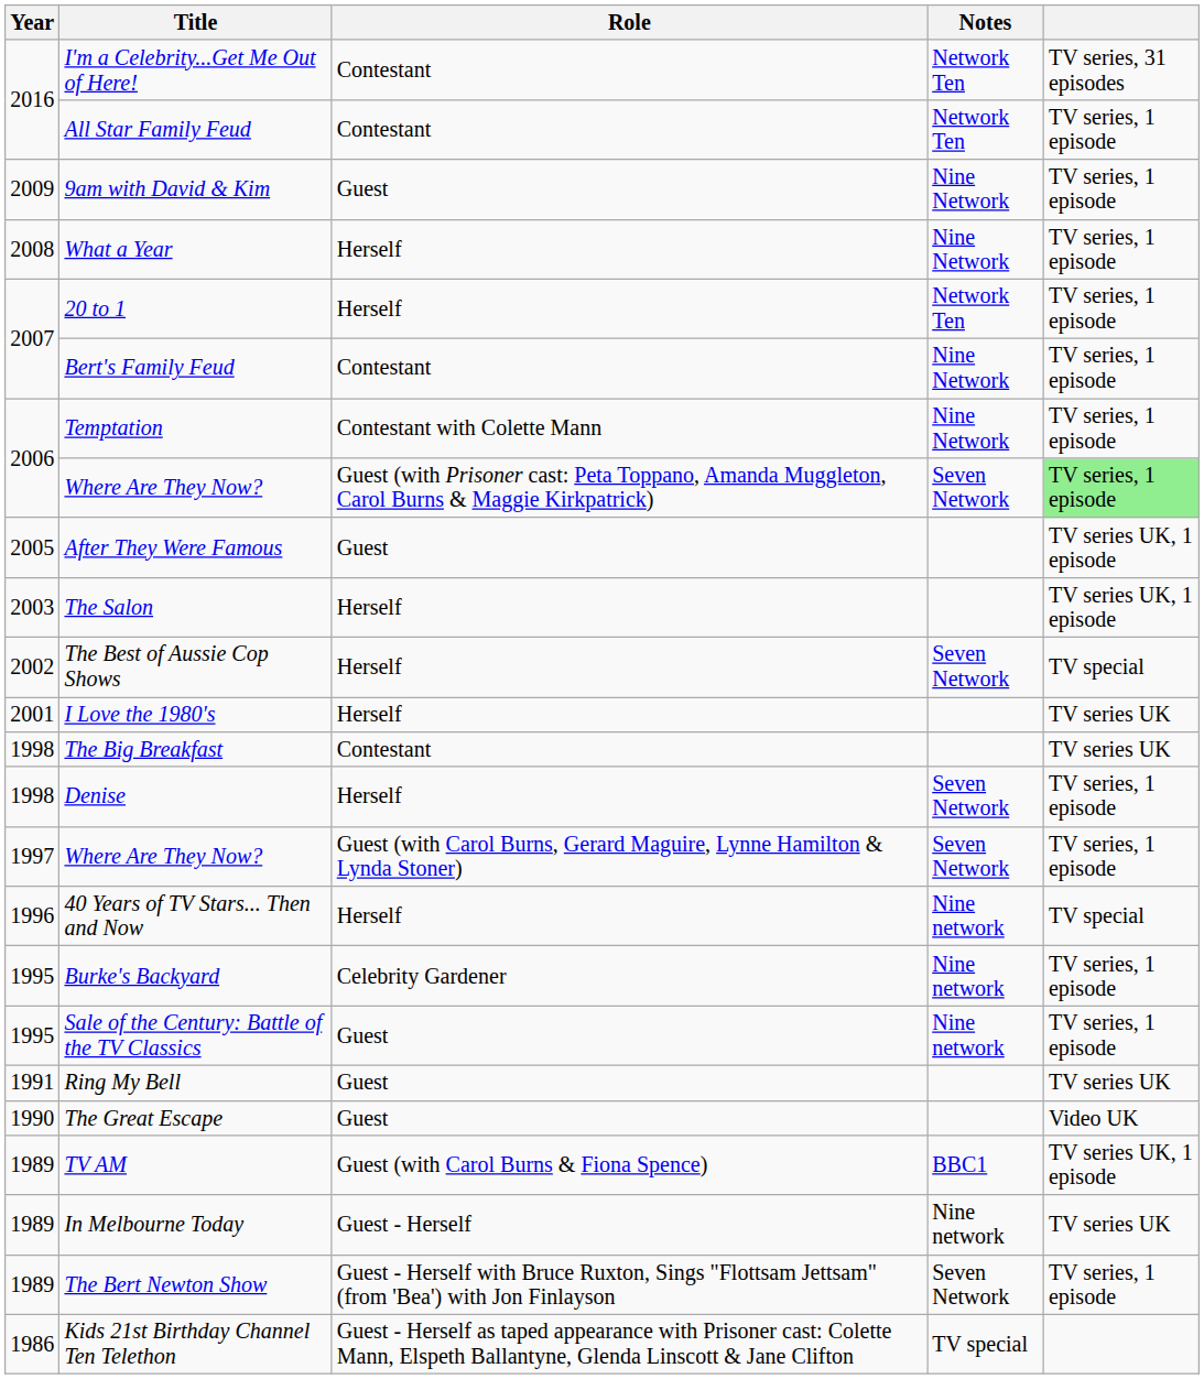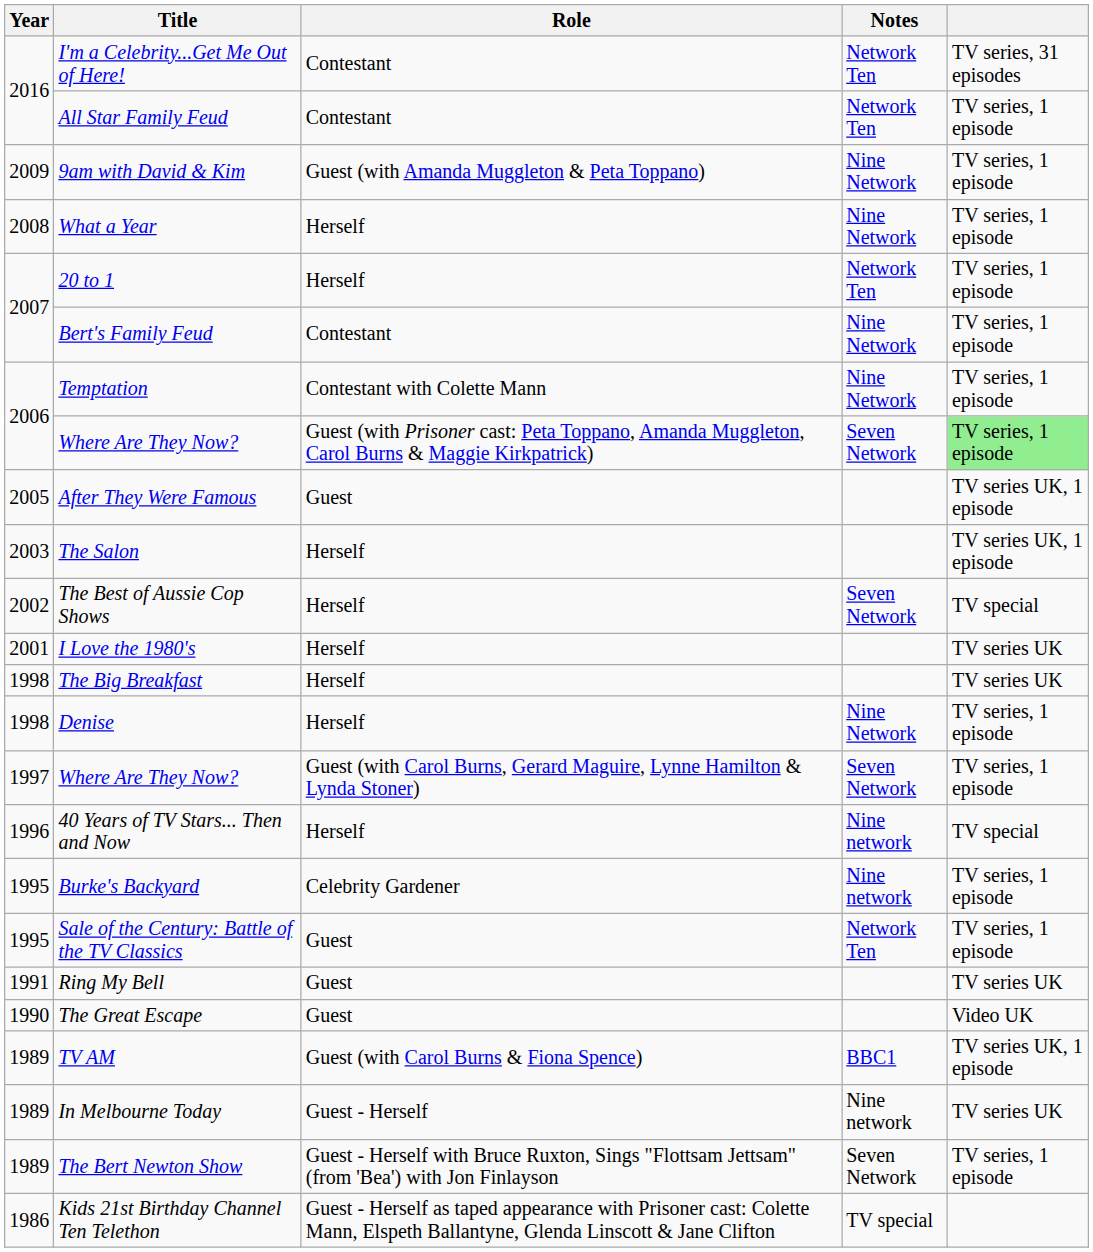9am with David & Kim | Role: Guest -> Guest (with Amanda Muggleton & Peta Toppano)
The Big Breakfast | Role: Contestant -> Herself
Denise | Notes: Seven Network -> Nine Network
Sale of the Century: Battle of the TV Classics | Notes: Nine network -> Network Ten
